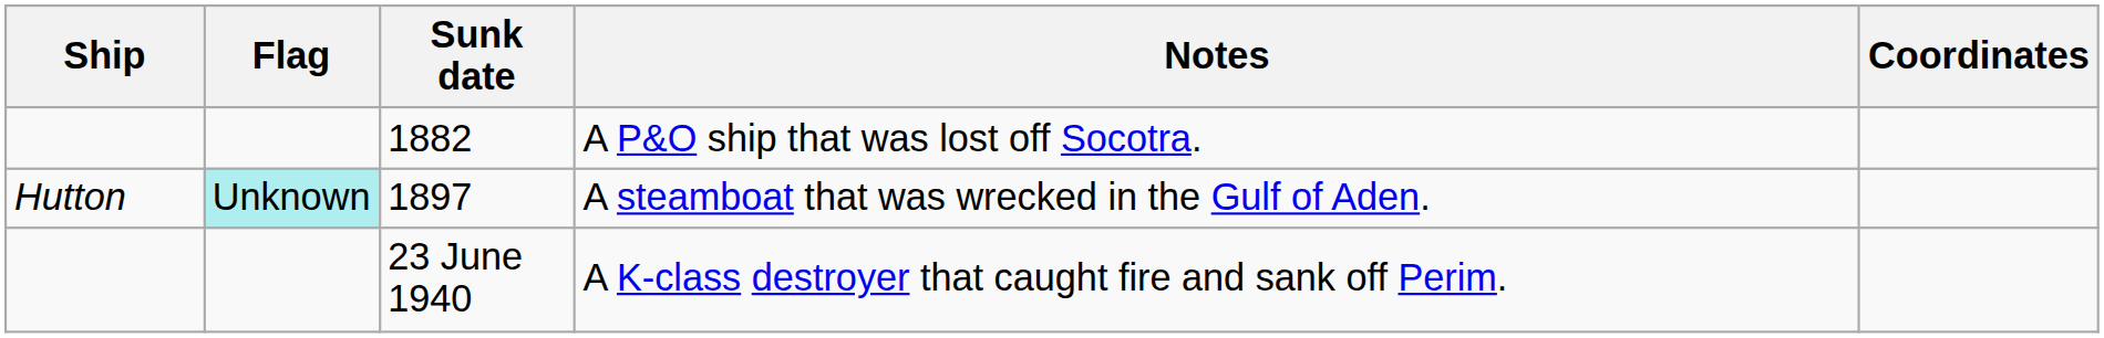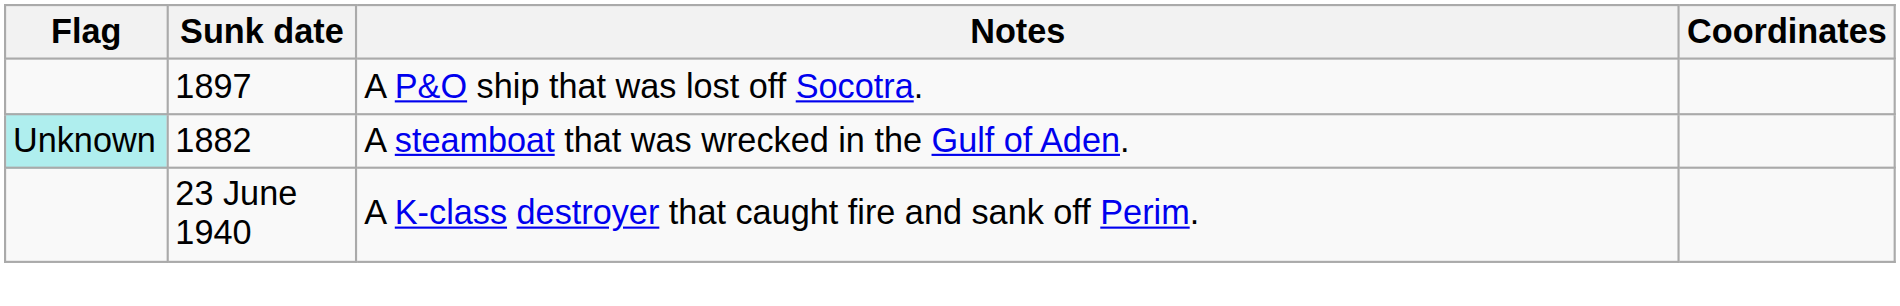- column: Ship | Hutton
A P&O ship that was lost off Socotra. | Sunk date: 1882 -> 1897
A steamboat that was wrecked in the Gulf of Aden. | Sunk date: 1897 -> 1882
